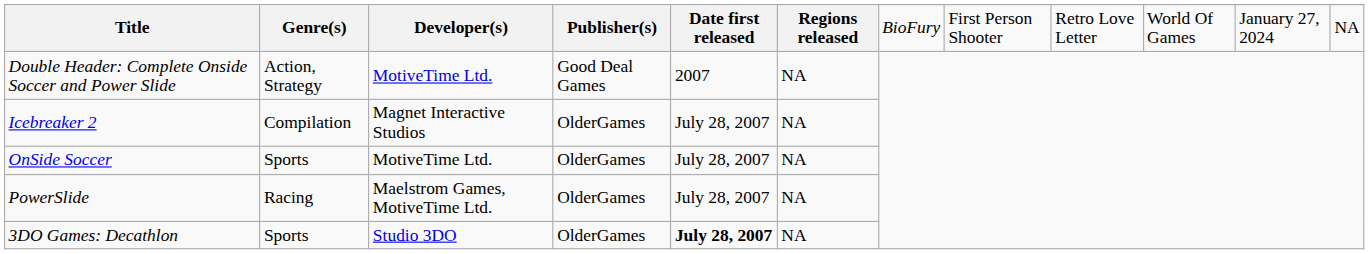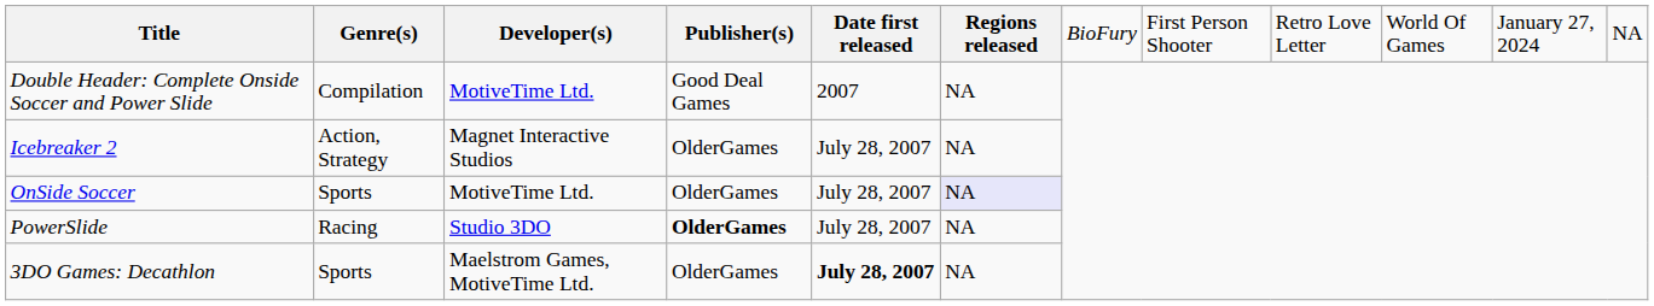Double Header: Complete Onside Soccer and Power Slide | Genre(s): Action, Strategy -> Compilation
Icebreaker 2 | Genre(s): Compilation -> Action, Strategy
OnSide Soccer | Regions released: no background -> lavender background
PowerSlide | Developer(s): Maelstrom Games, MotiveTime Ltd. -> Studio 3DO
PowerSlide | Publisher(s): normal -> bold
3DO Games: Decathlon | Developer(s): Studio 3DO -> Maelstrom Games, MotiveTime Ltd.
